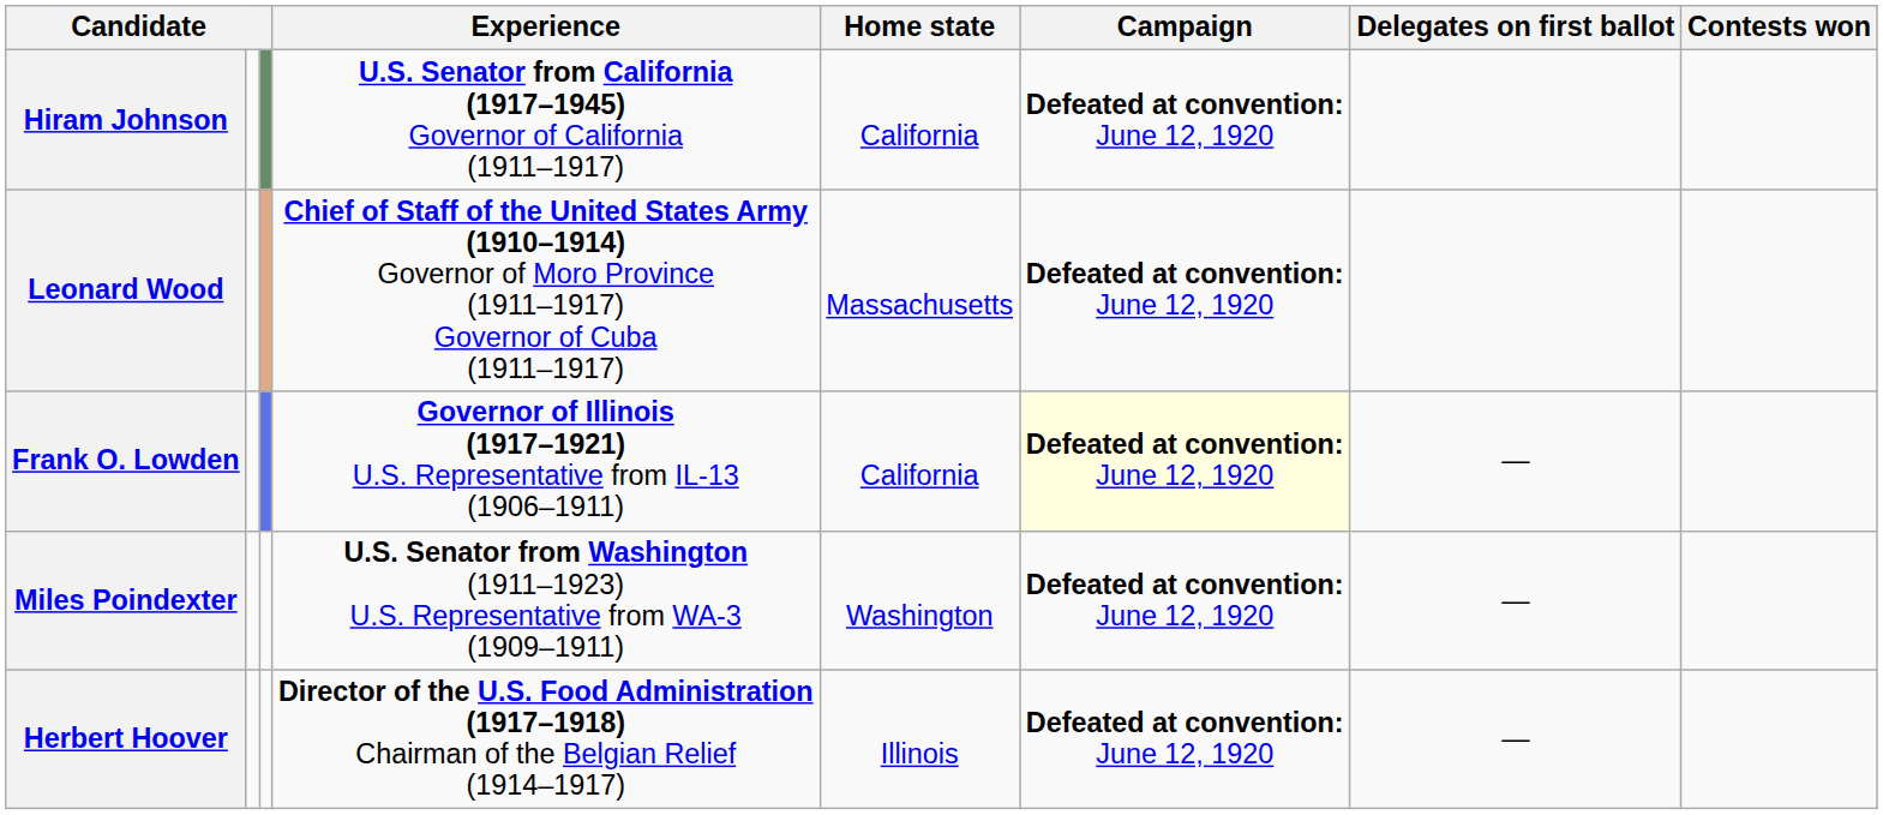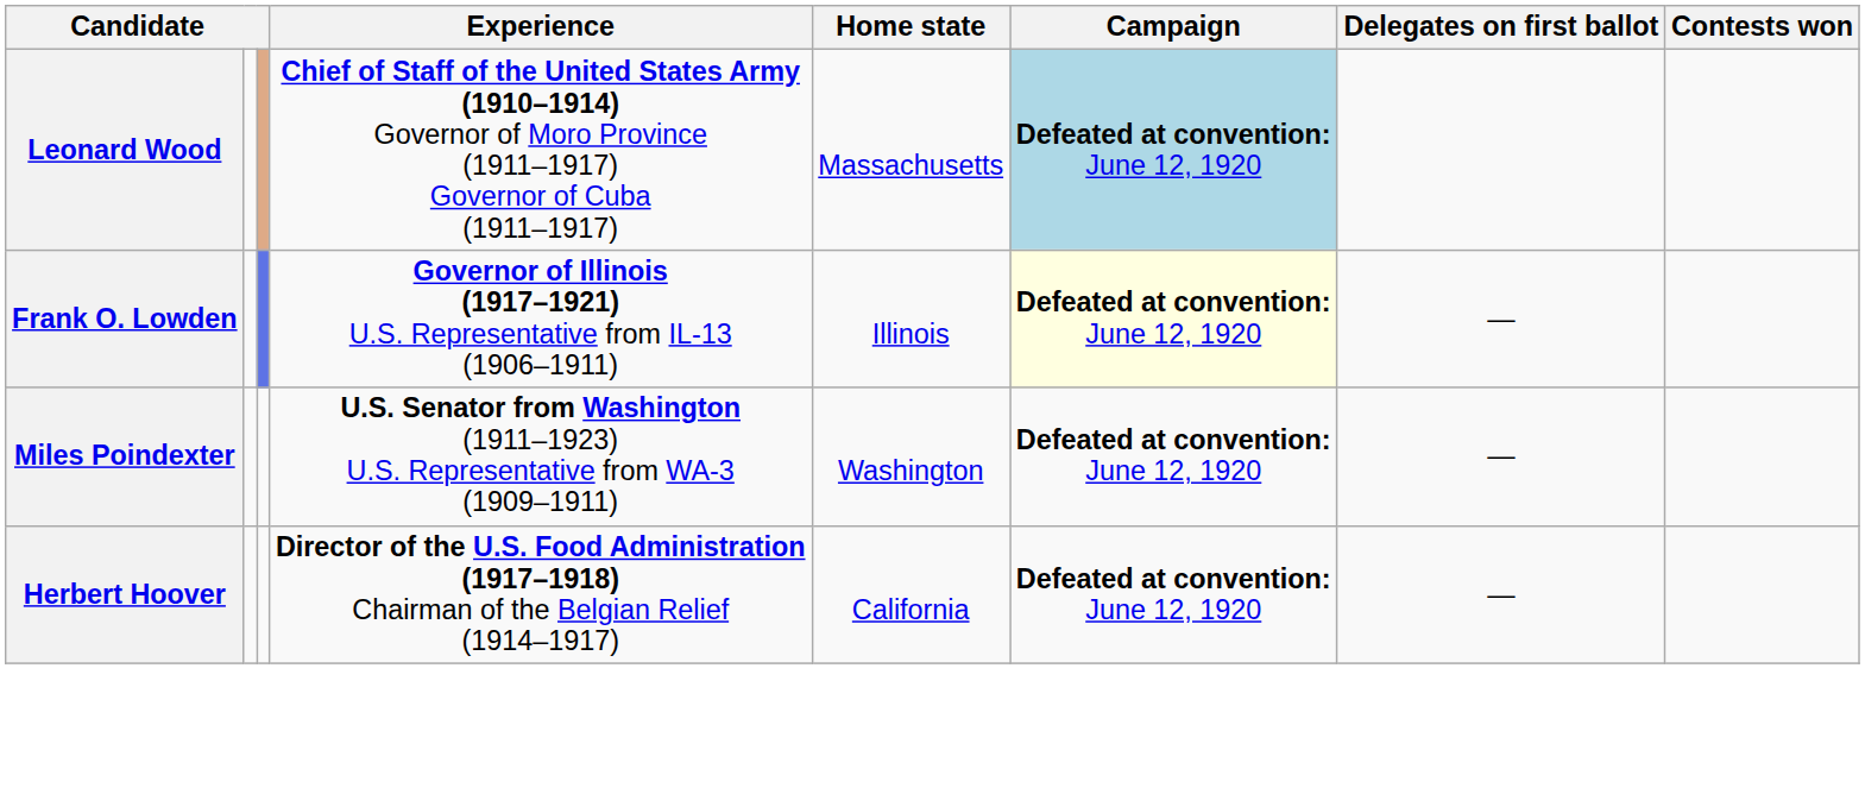- row: Hiram Johnson | U.S. Senator from California (1917–1945) Governor of California (1911–1917) | California | Defeated at convention: June 12, 1920
Leonard Wood | Campaign: no background -> lightblue background
Frank O. Lowden | Home state: California -> Illinois
Herbert Hoover | Home state: Illinois -> California
